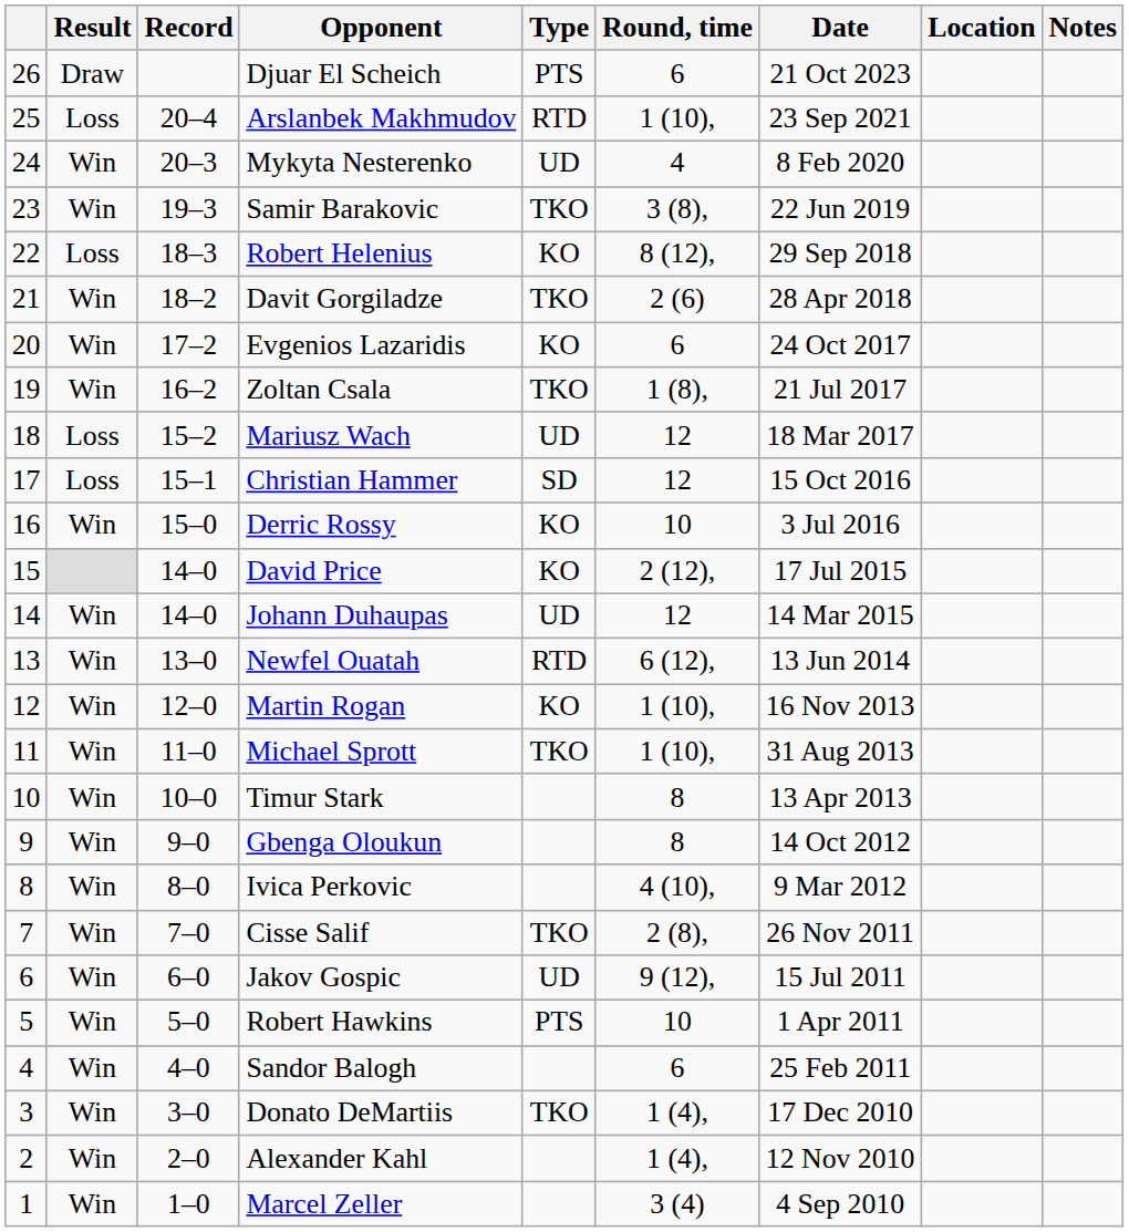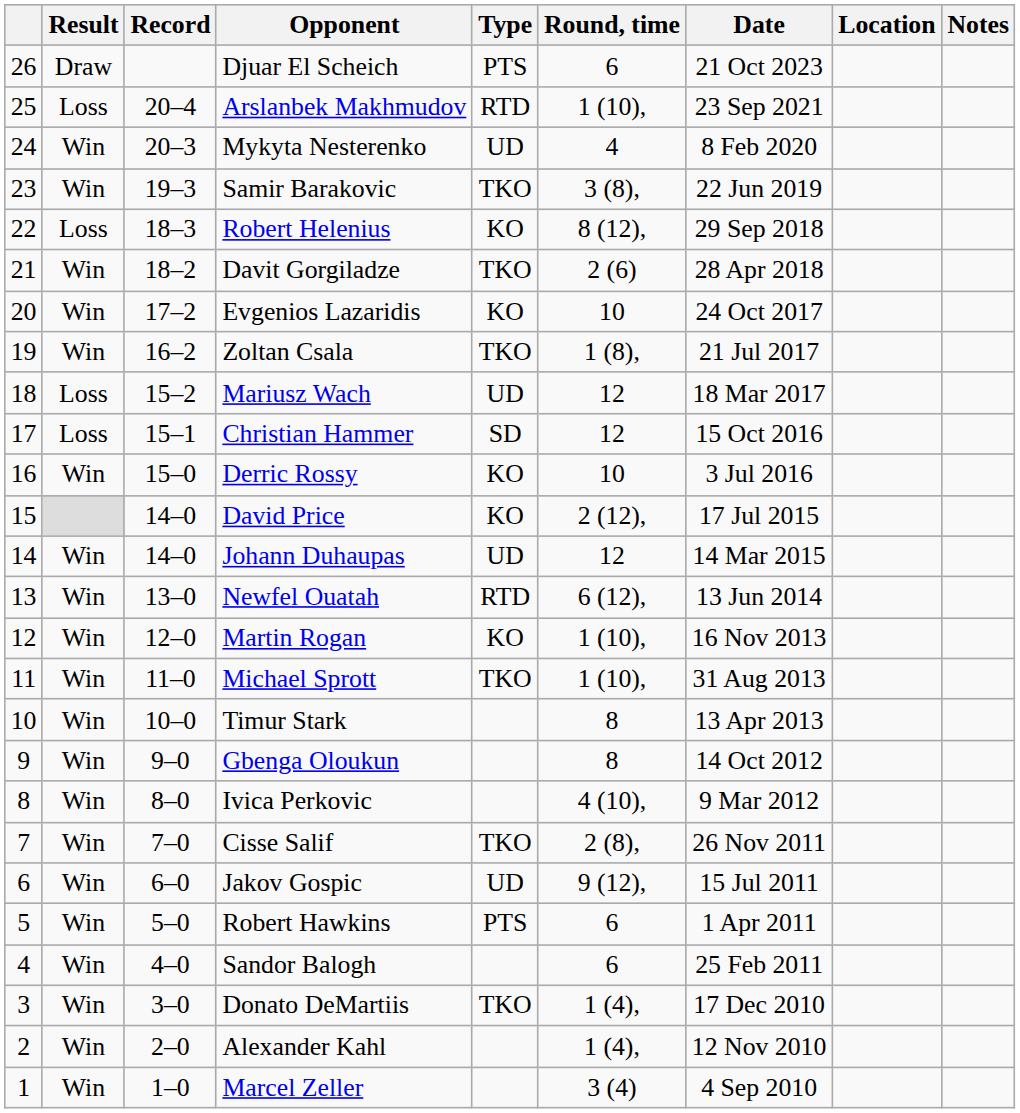Evgenios Lazaridis | Round, time: 6 -> 10
Robert Hawkins | Round, time: 10 -> 6
